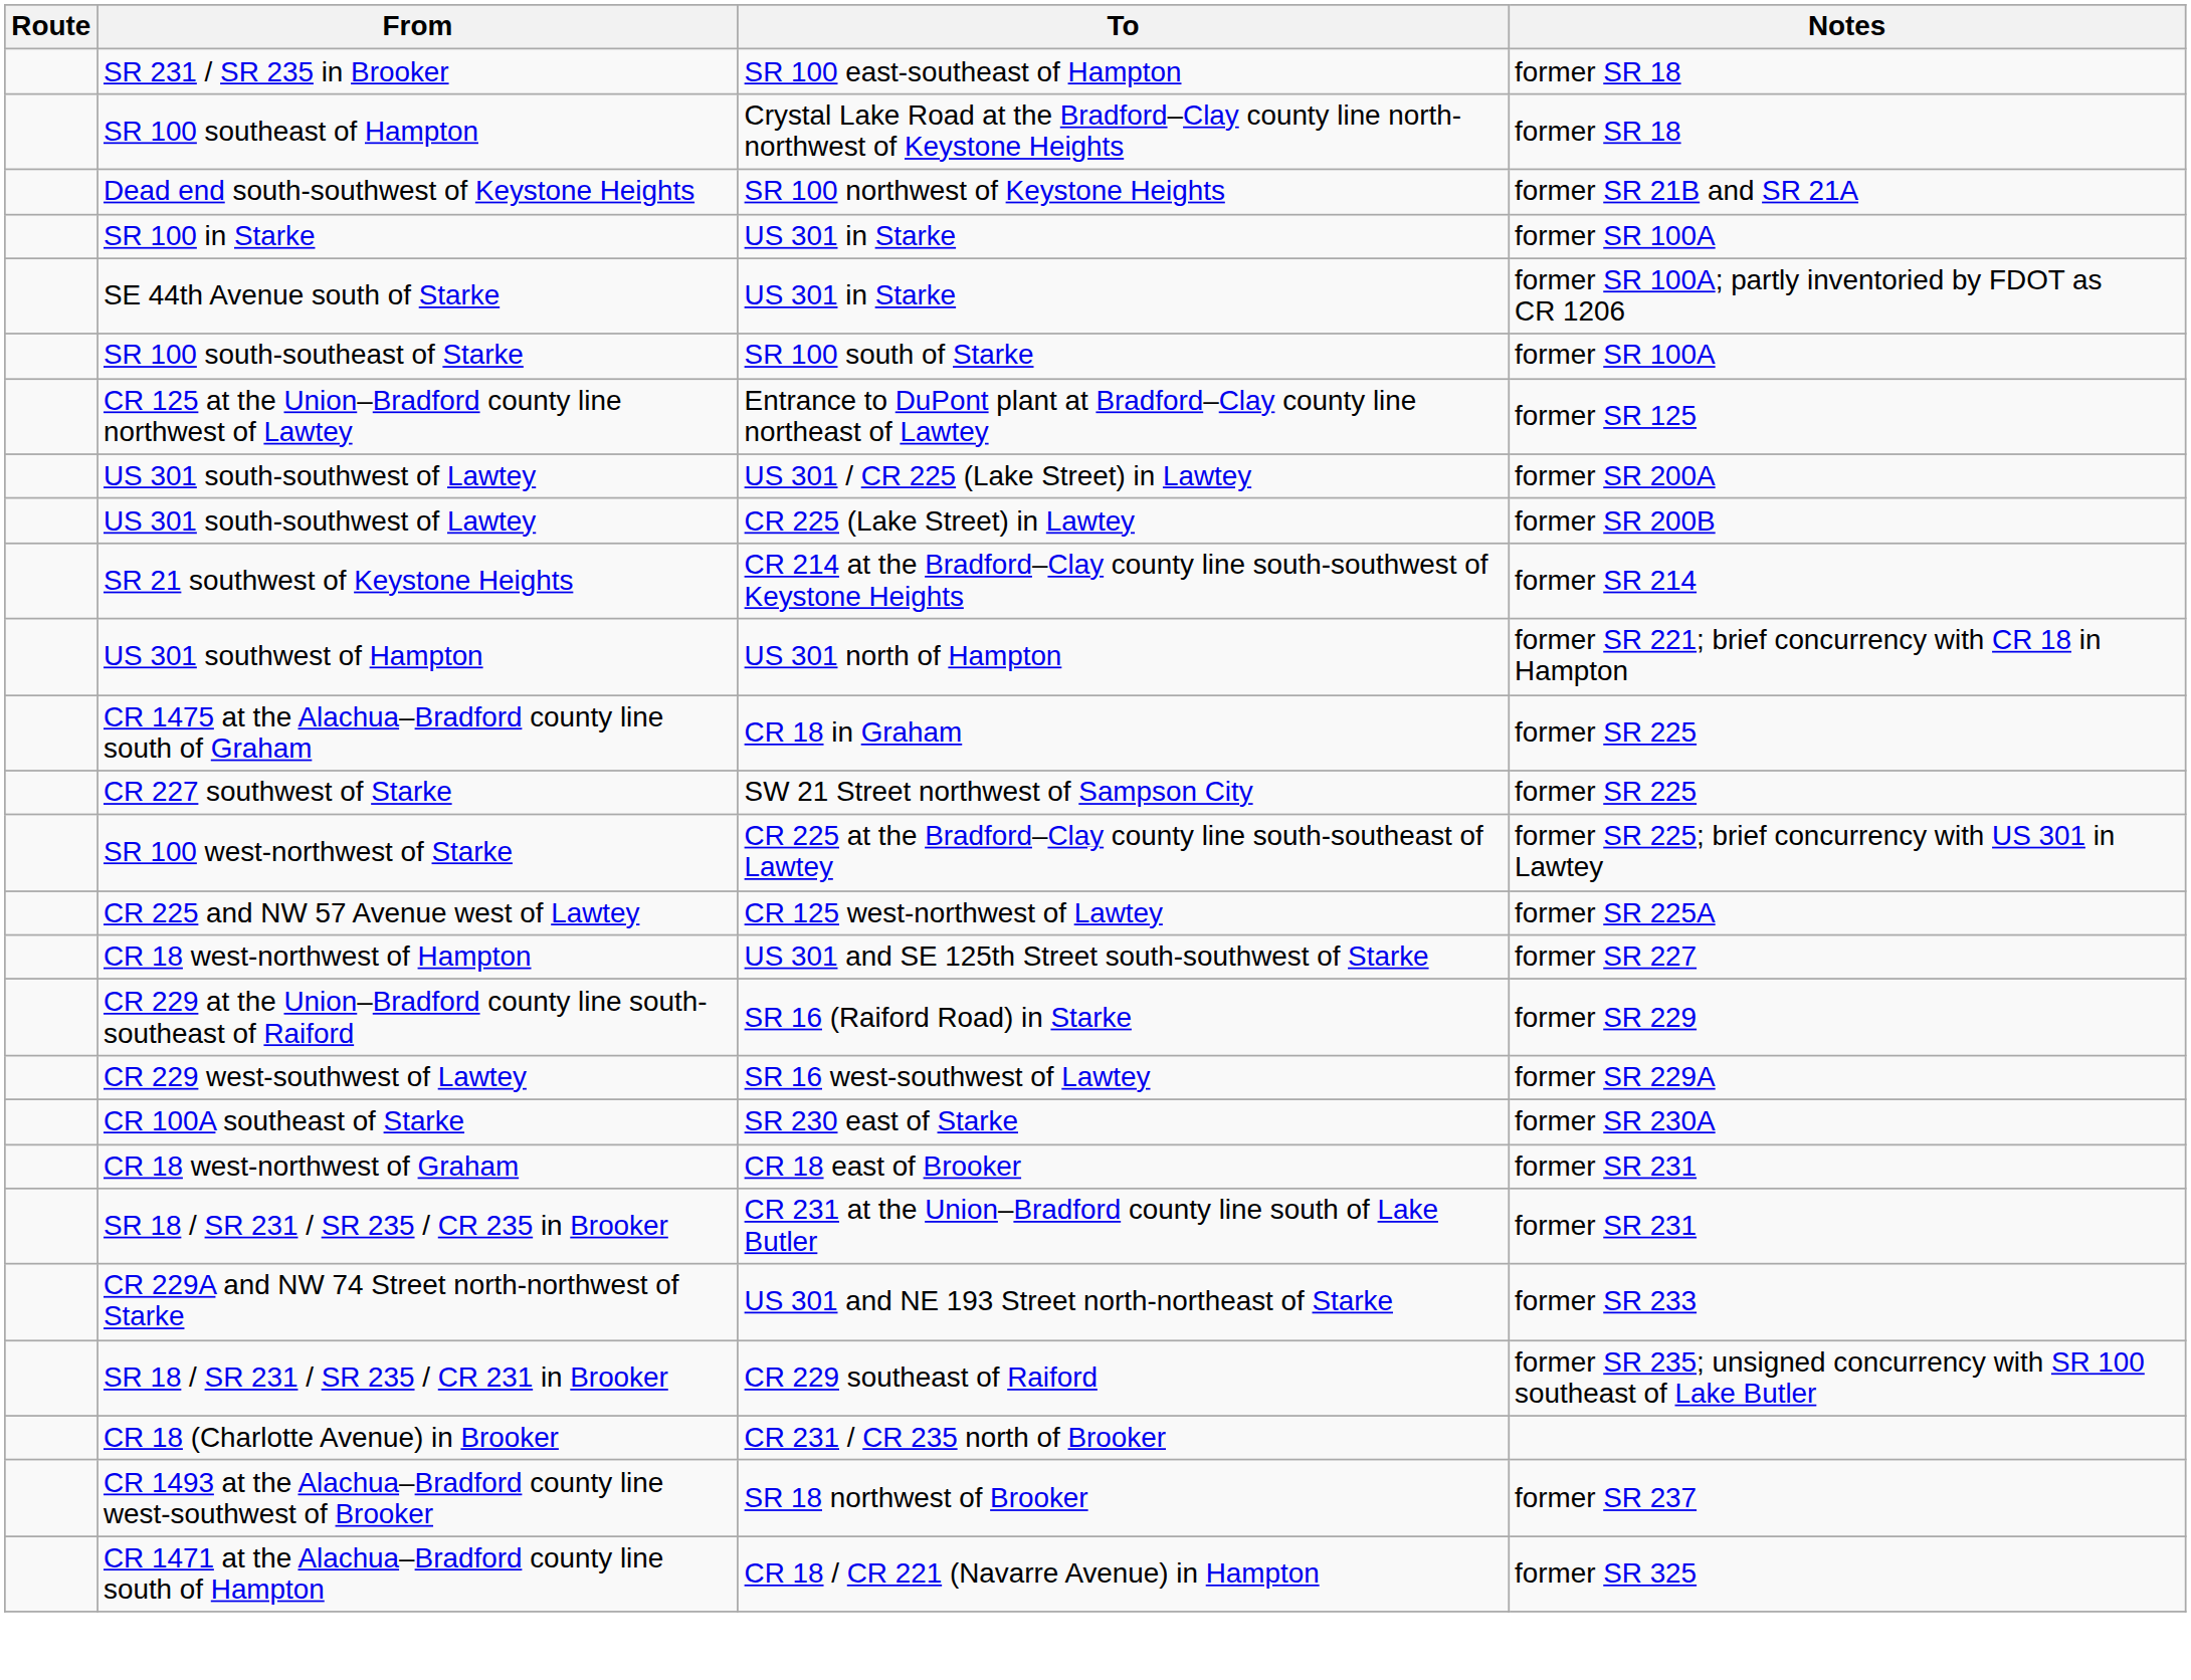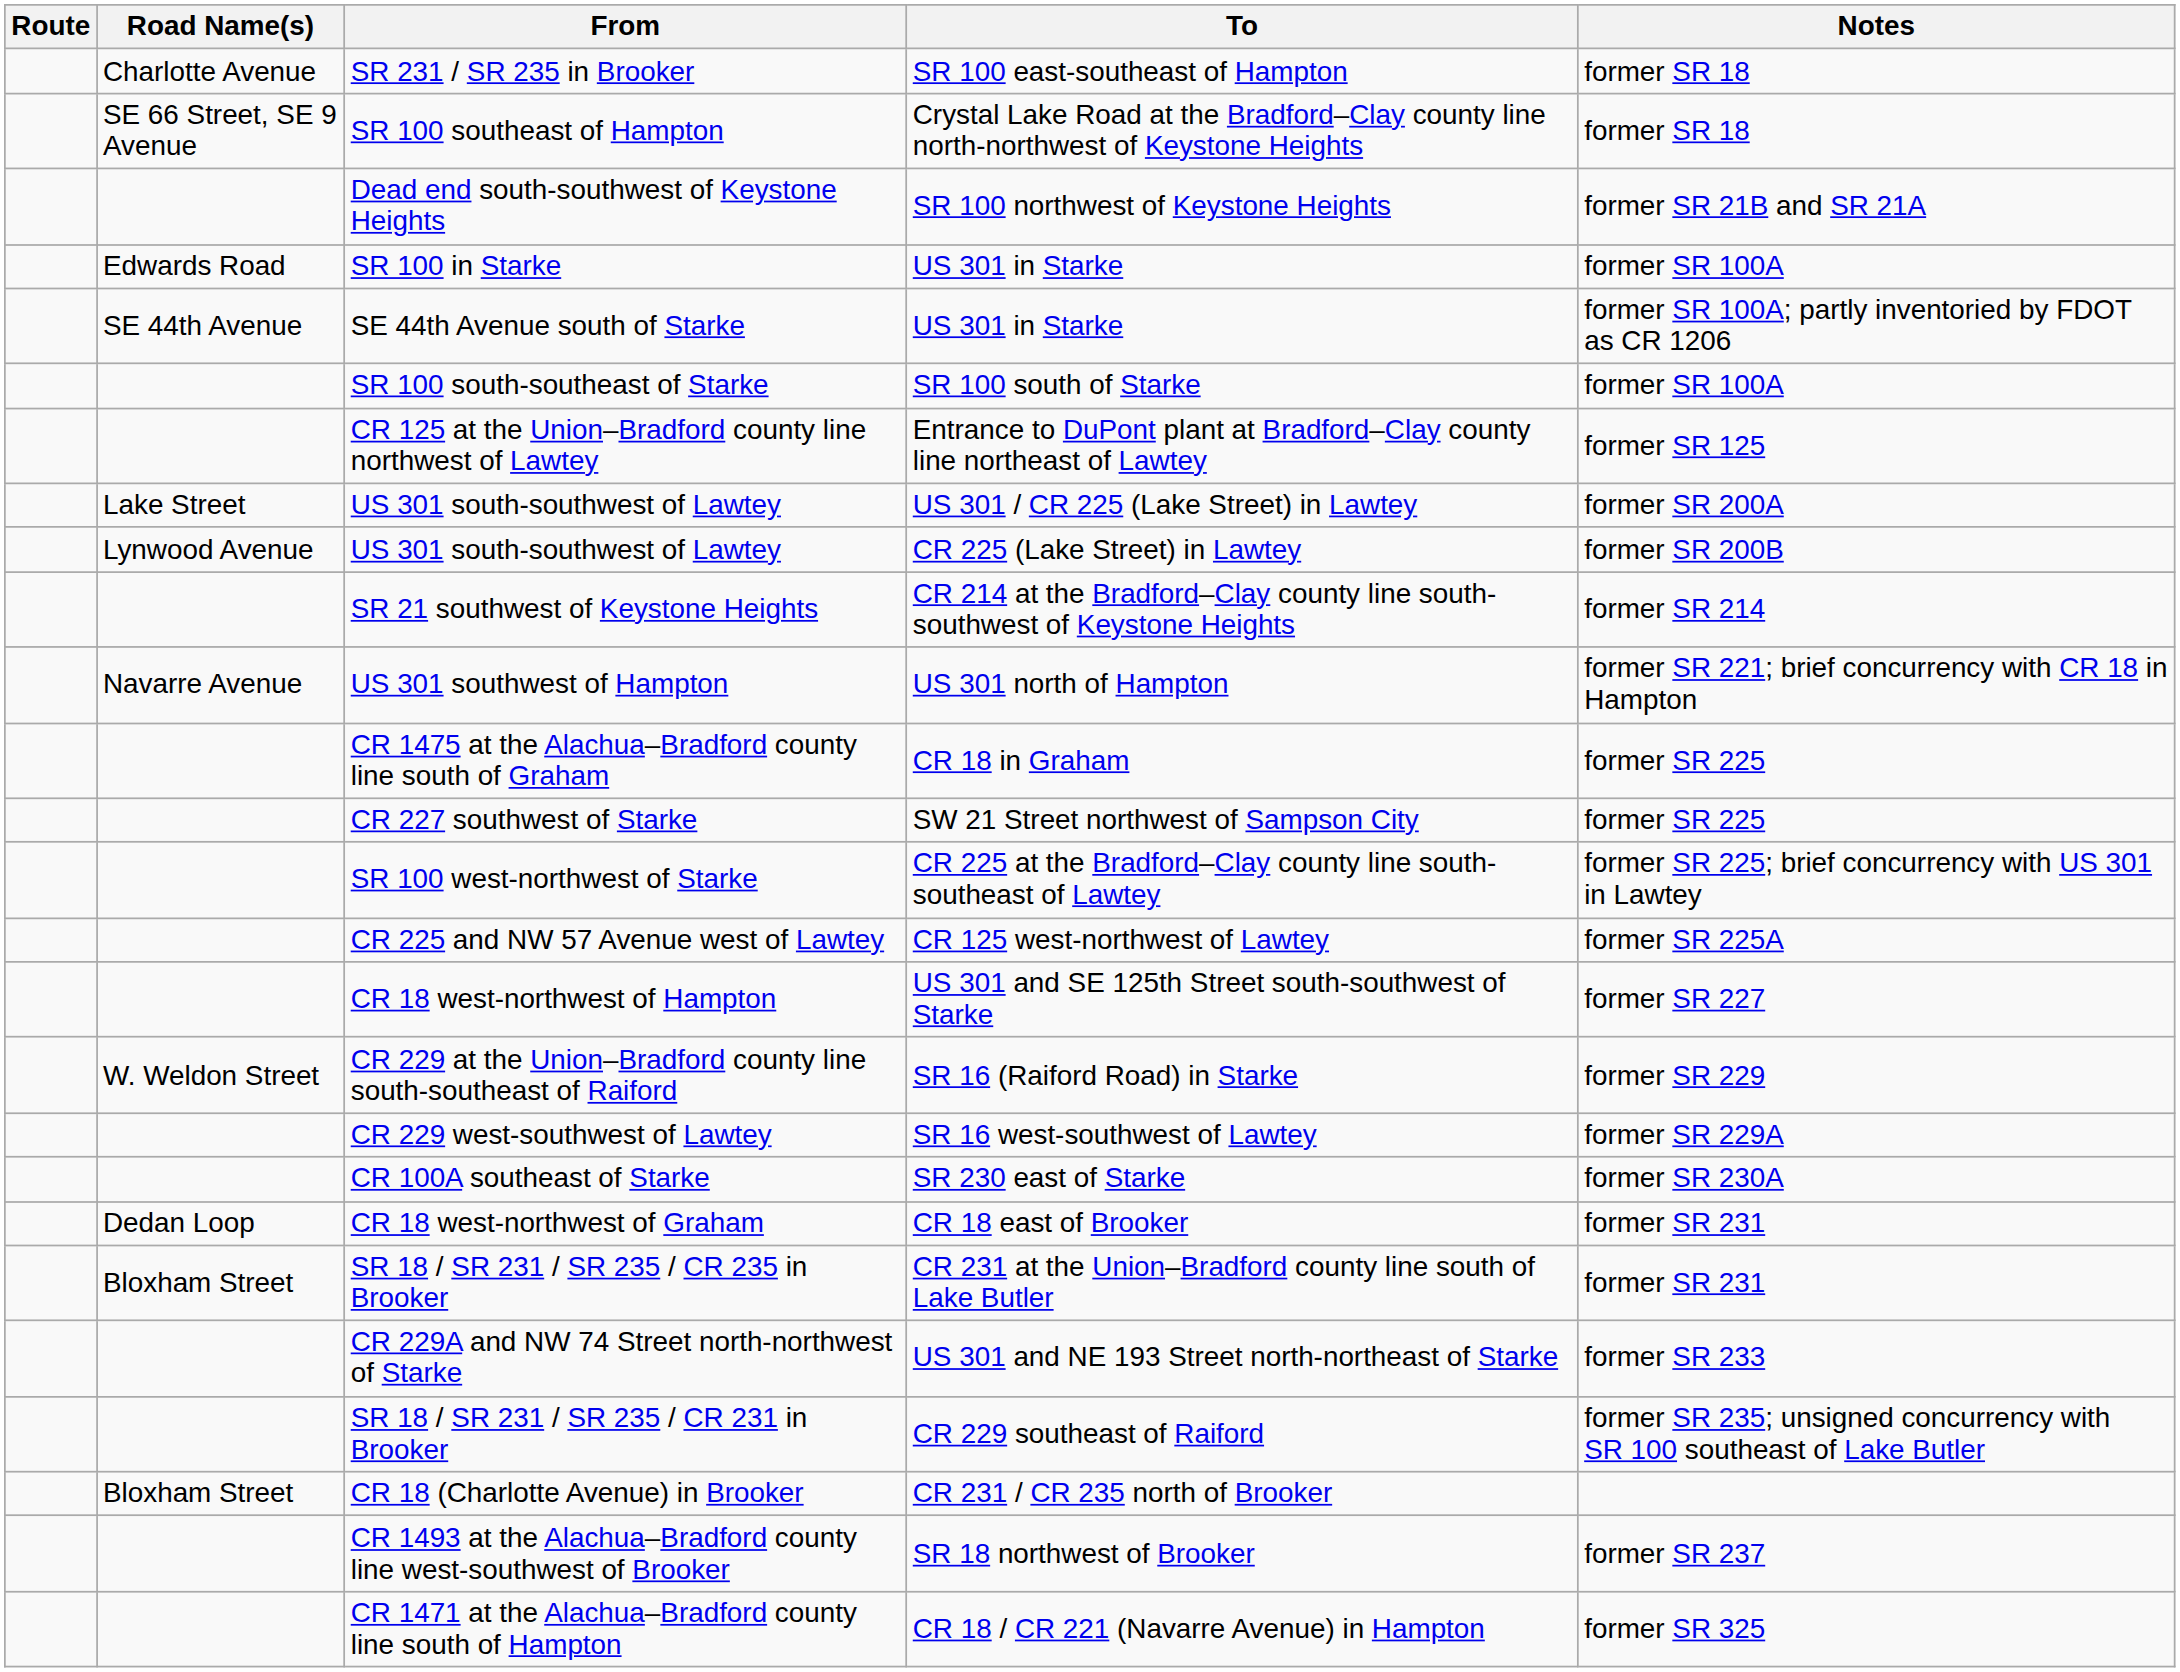+ column: Road Name(s) | Charlotte Avenue | SE 66 Street, SE 9 Avenue | Edwards Road | SE 44th Avenue | Lake Street | Lynwood Avenue | Navarre Avenue | W. Weldon Street | Dedan Loop | Bloxham Street | Bloxham Street
